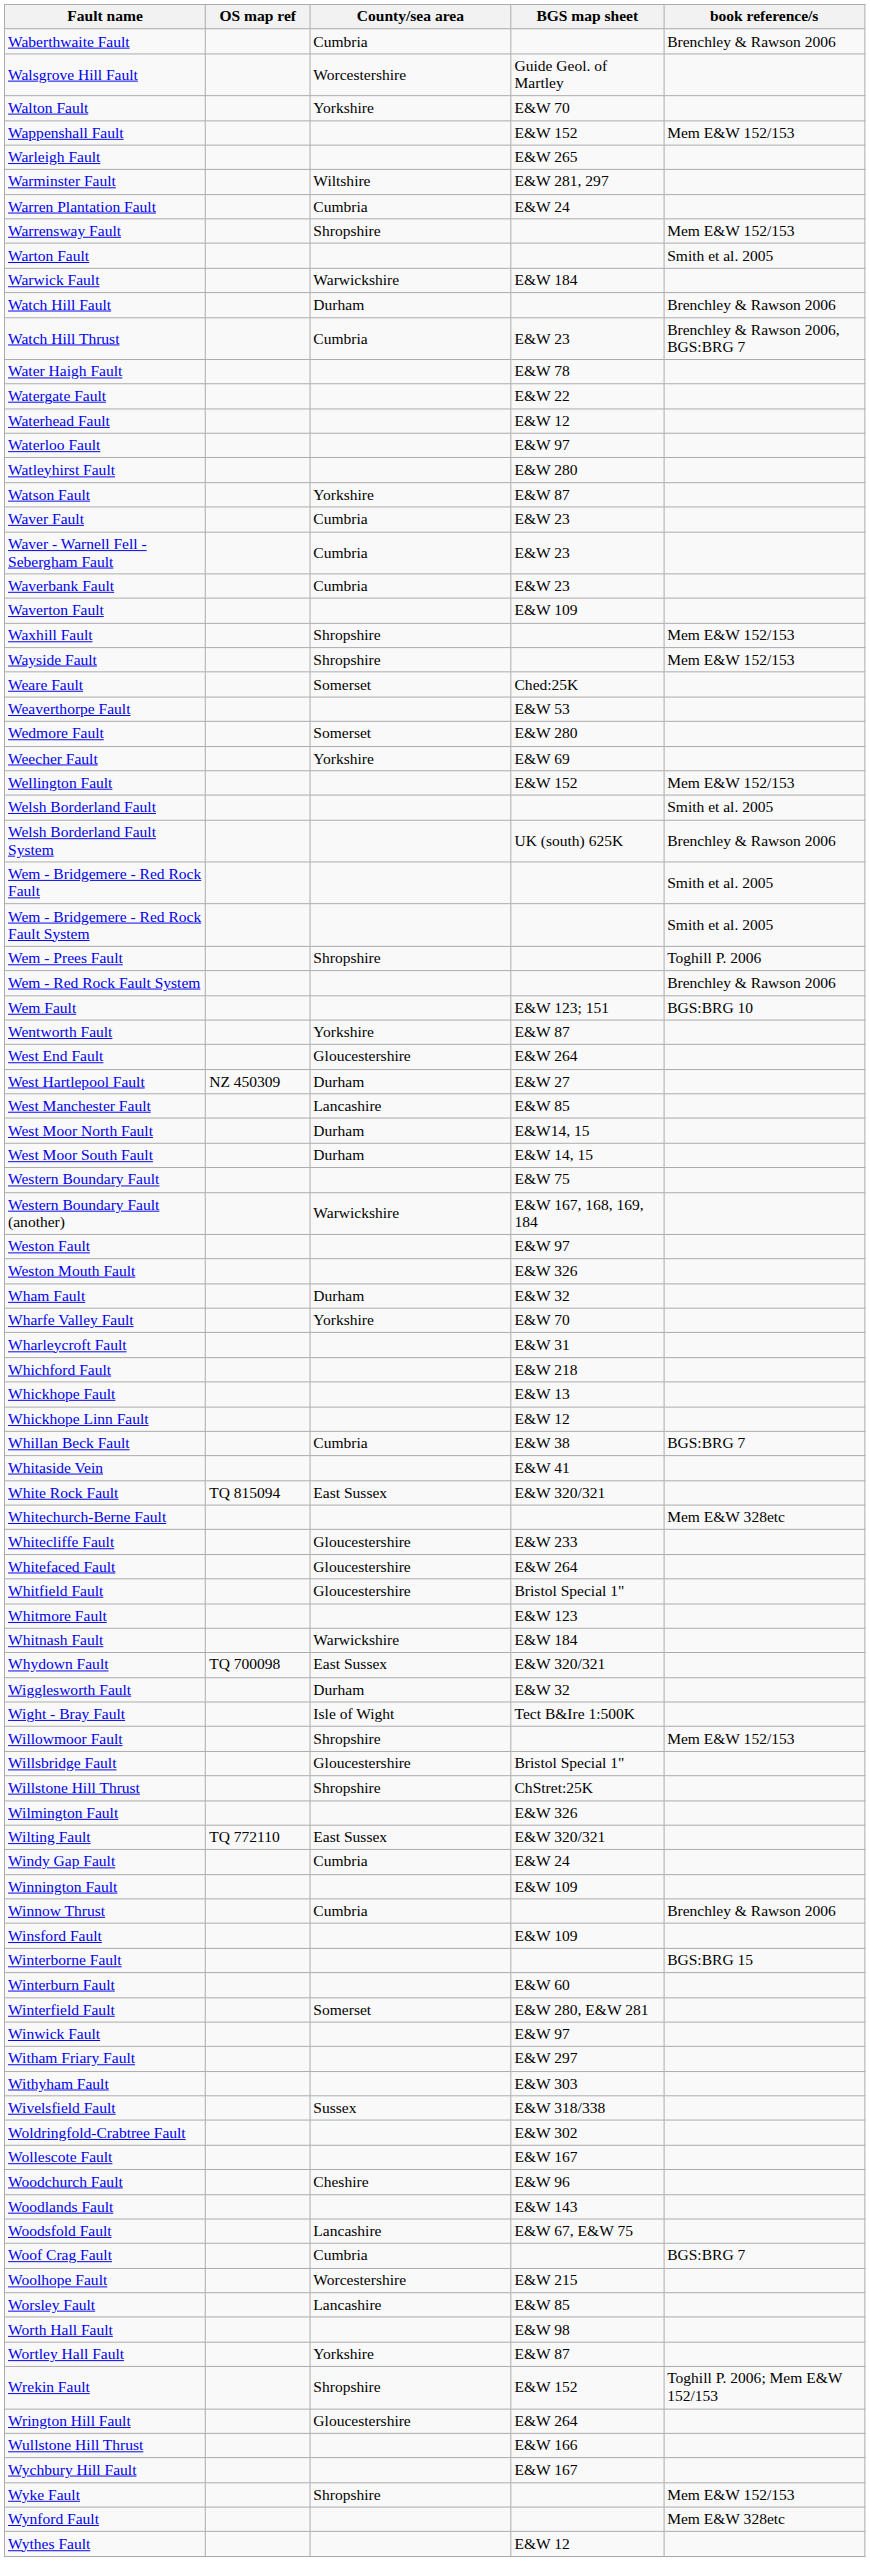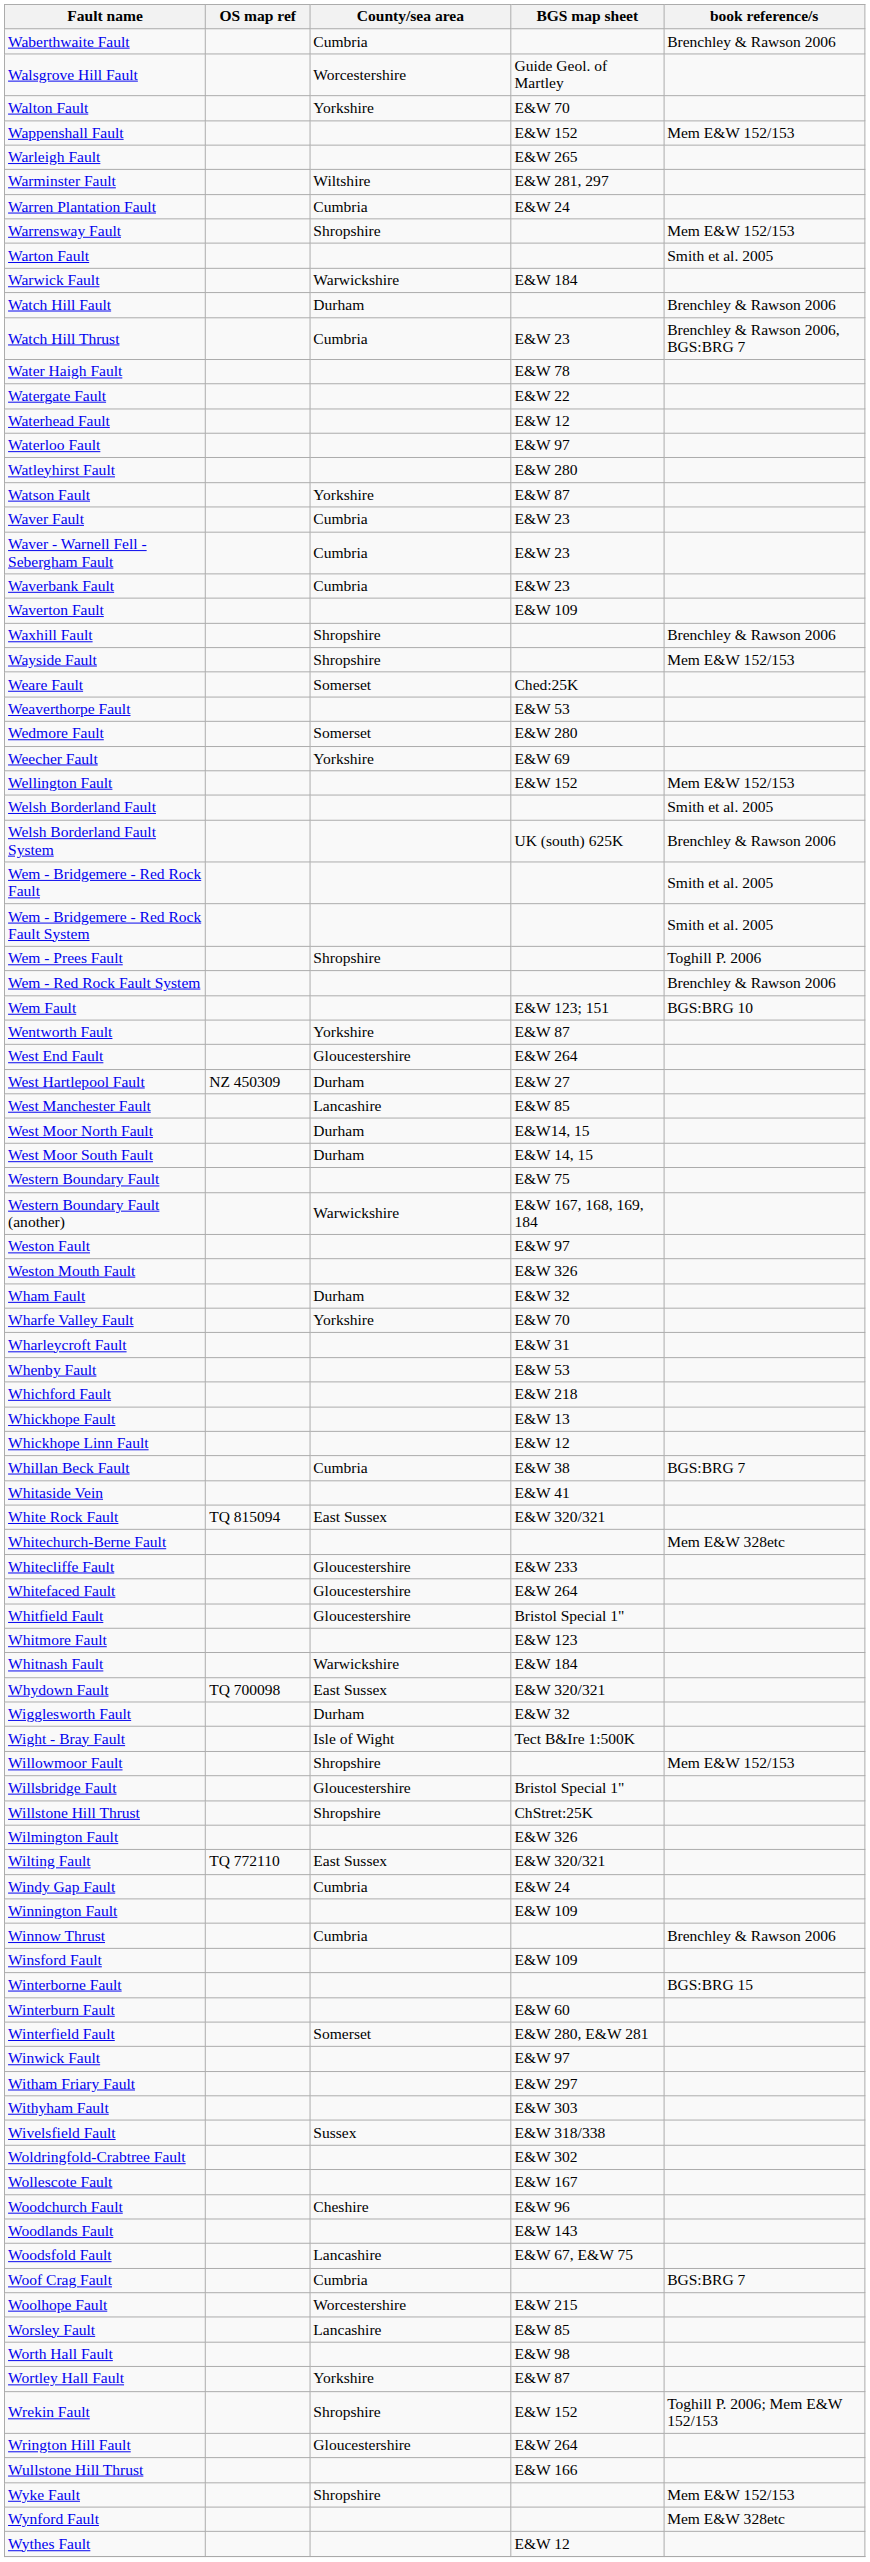Waxhill Fault | book reference/s: Mem E&W 152/153 -> Brenchley & Rawson 2006
+ row: Whenby Fault | E&W 53
- row: Wychbury Hill Fault | E&W 167
